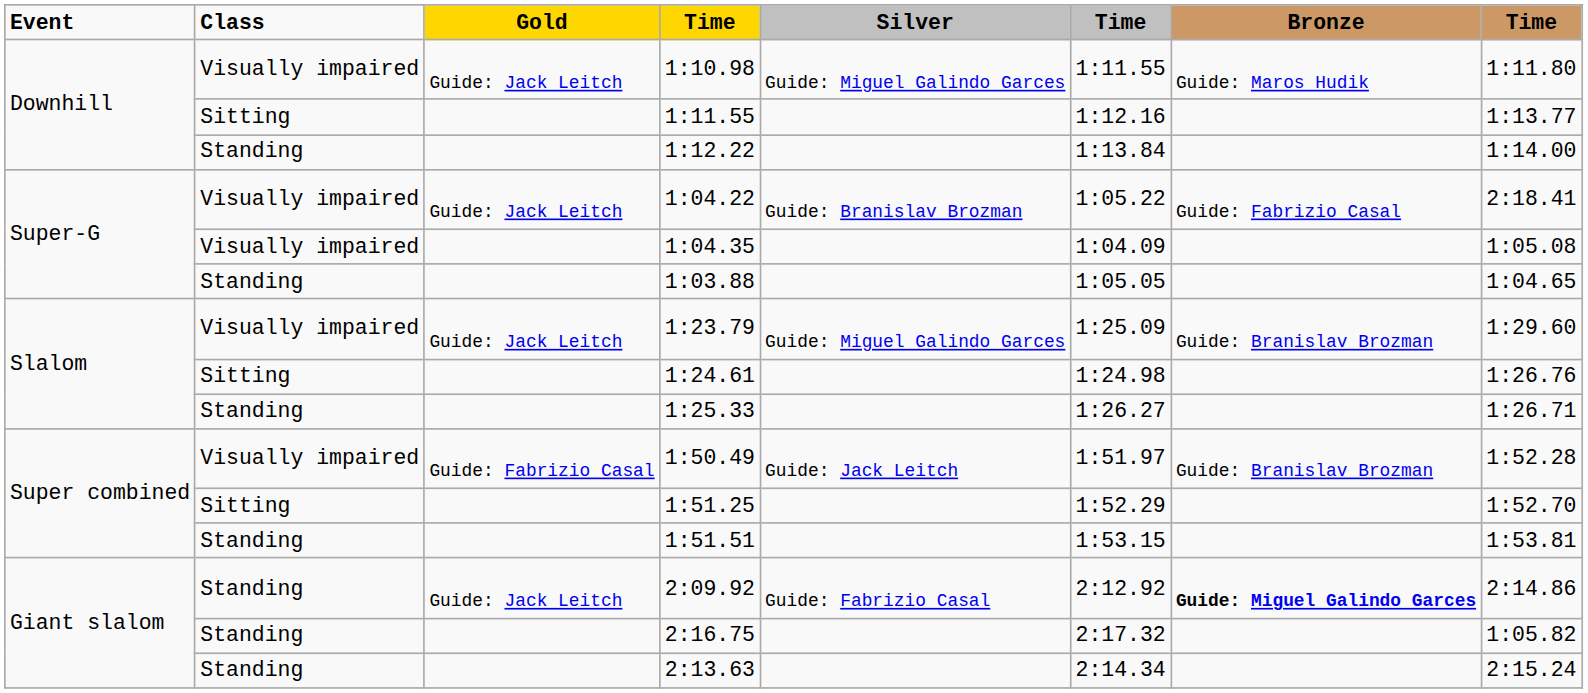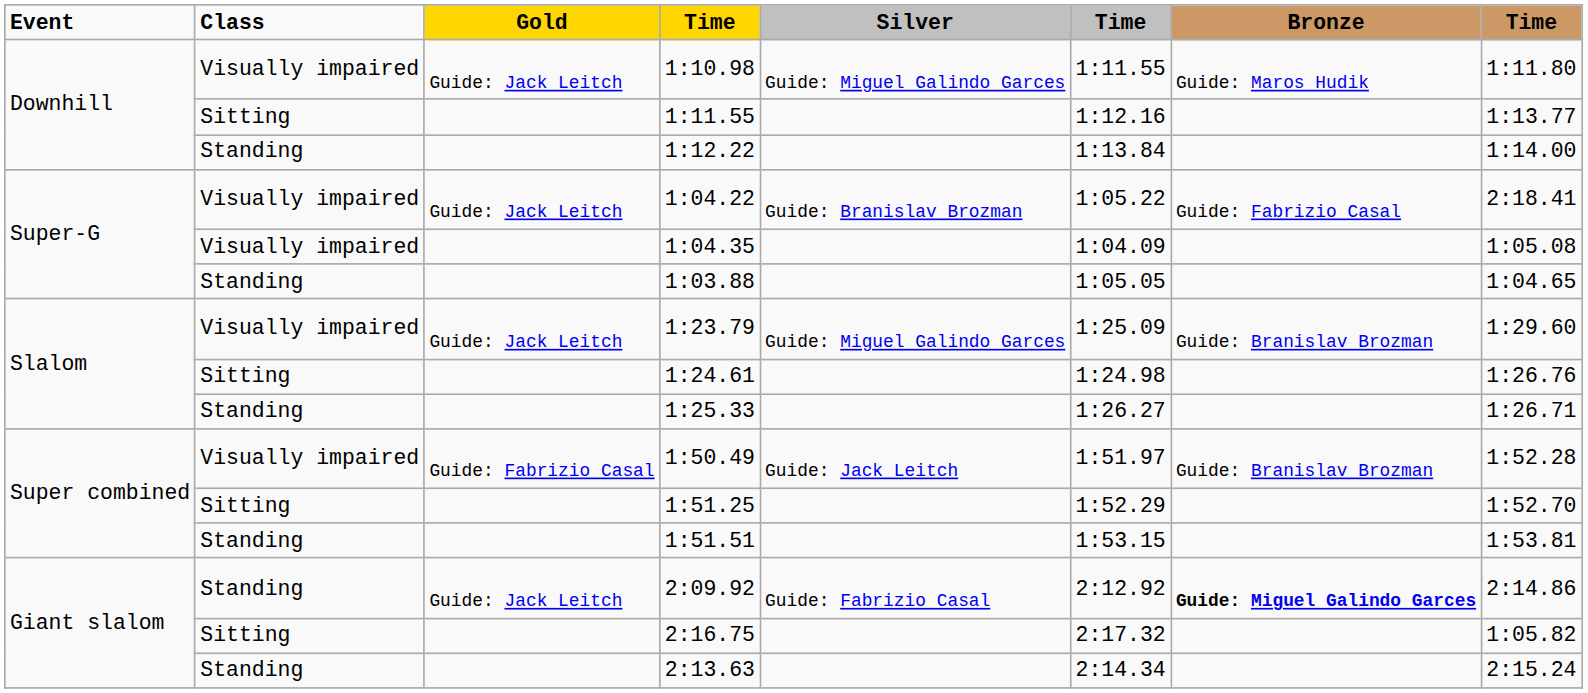2:16.75 | Class: Standing -> Sitting
